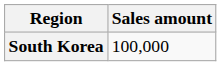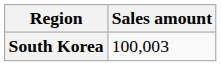South Korea | Sales amount: 100,000 -> 100,003
